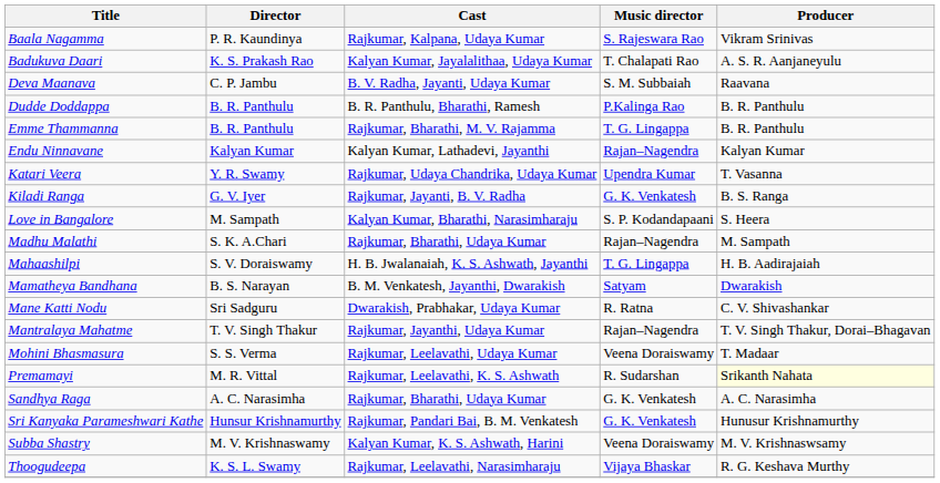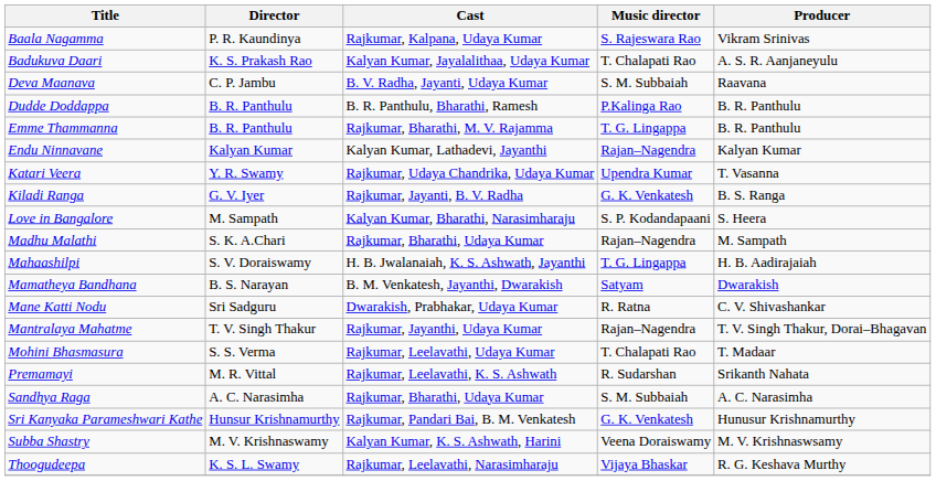Mohini Bhasmasura | Music director: Veena Doraiswamy -> T. Chalapati Rao
Premamayi | Producer: lightyellow background -> no background
Sandhya Raga | Music director: G. K. Venkatesh -> S. M. Subbaiah
